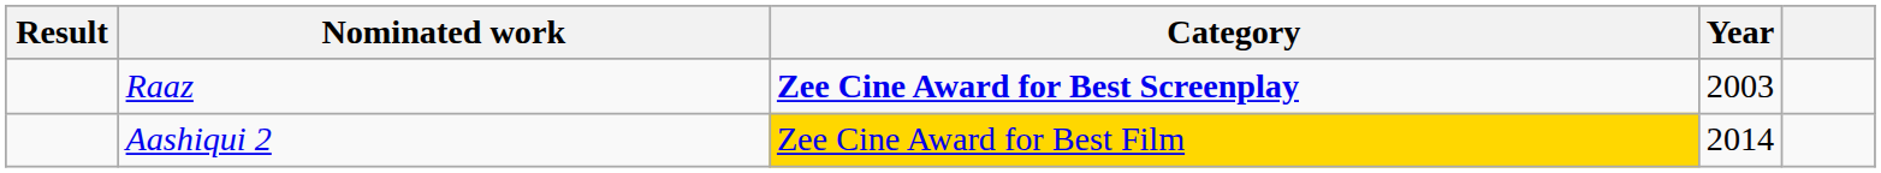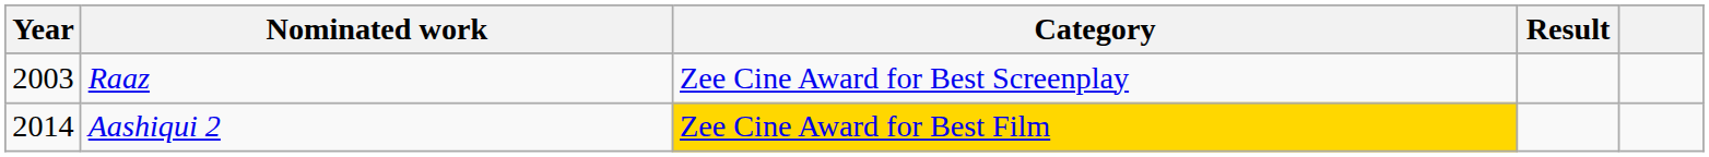columns swapped: Year <-> Result
Raaz | Category: bold -> normal
